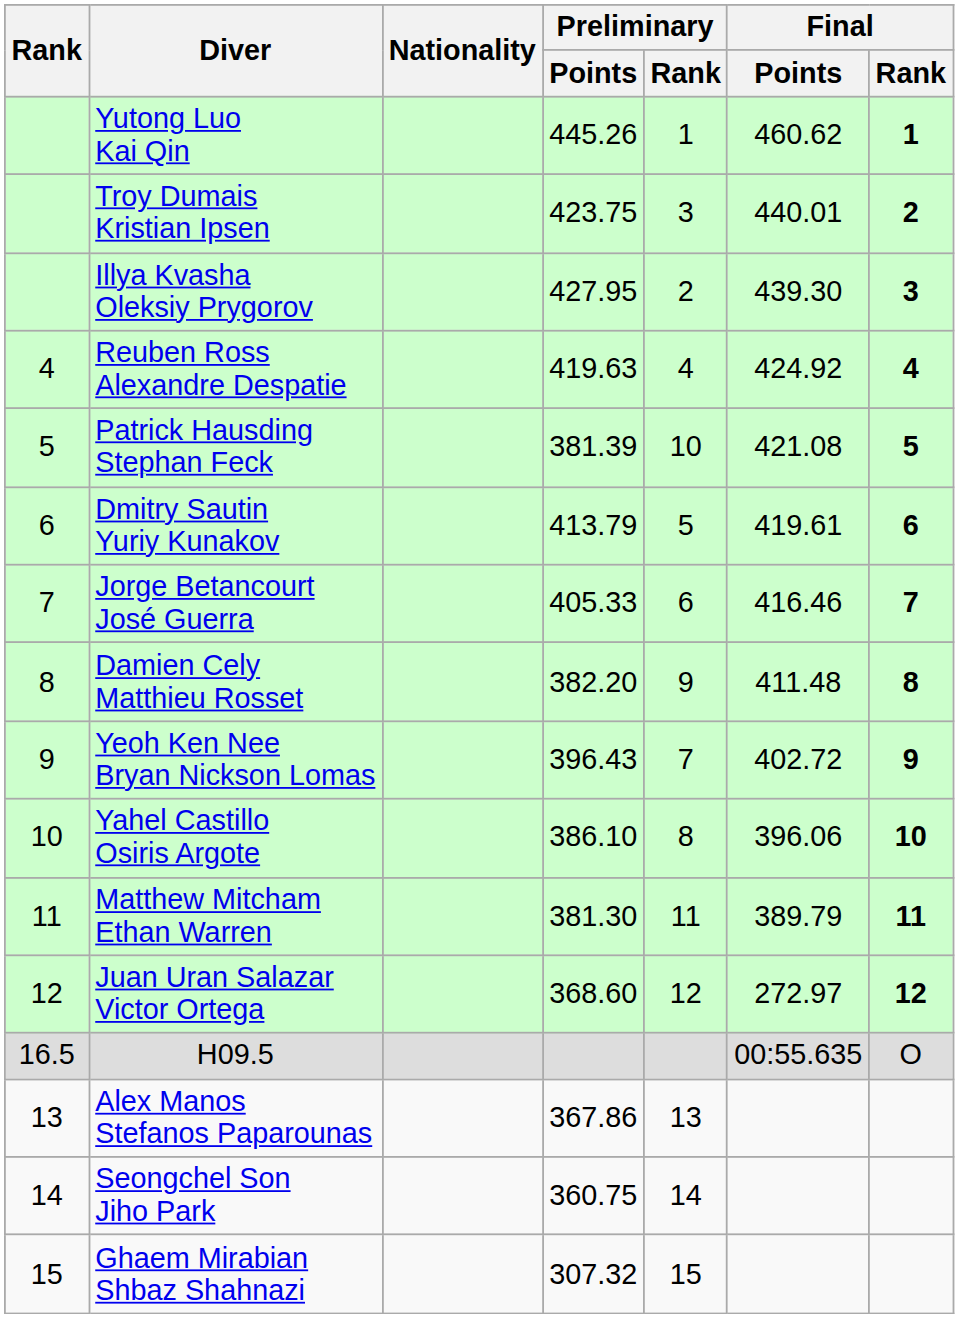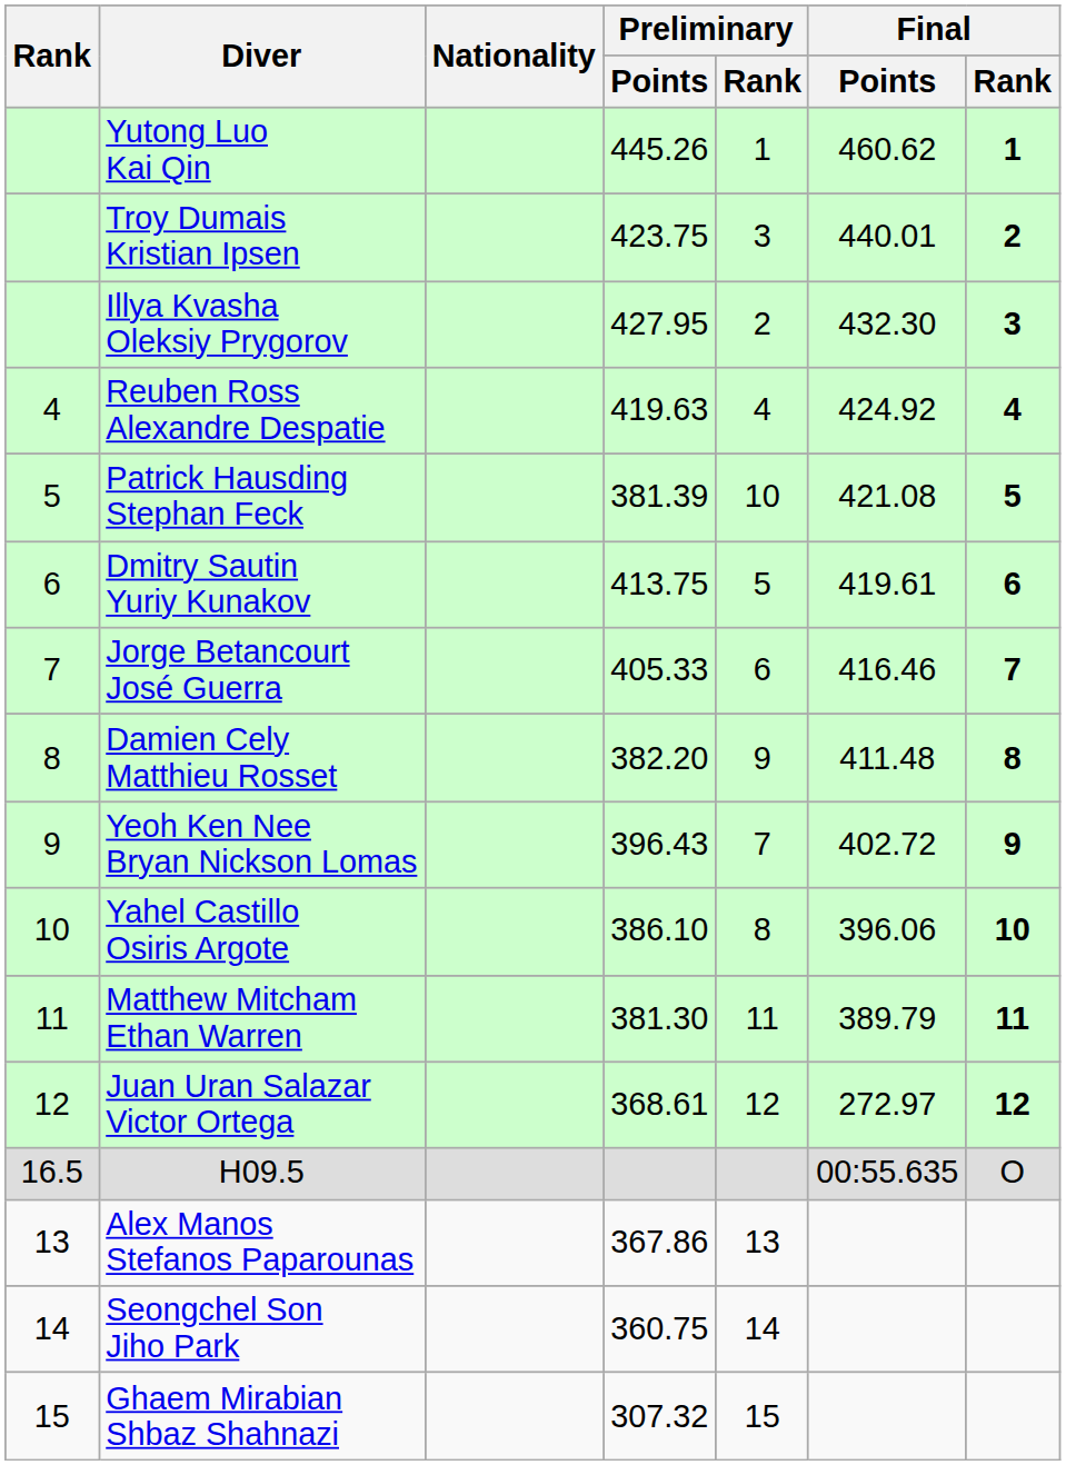Illya Kvasha Oleksiy Prygorov | Final / Points: 439.30 -> 432.30
Dmitry Sautin Yuriy Kunakov | Preliminary / Points: 413.79 -> 413.75
Juan Uran Salazar Victor Ortega | Preliminary / Points: 368.60 -> 368.61
